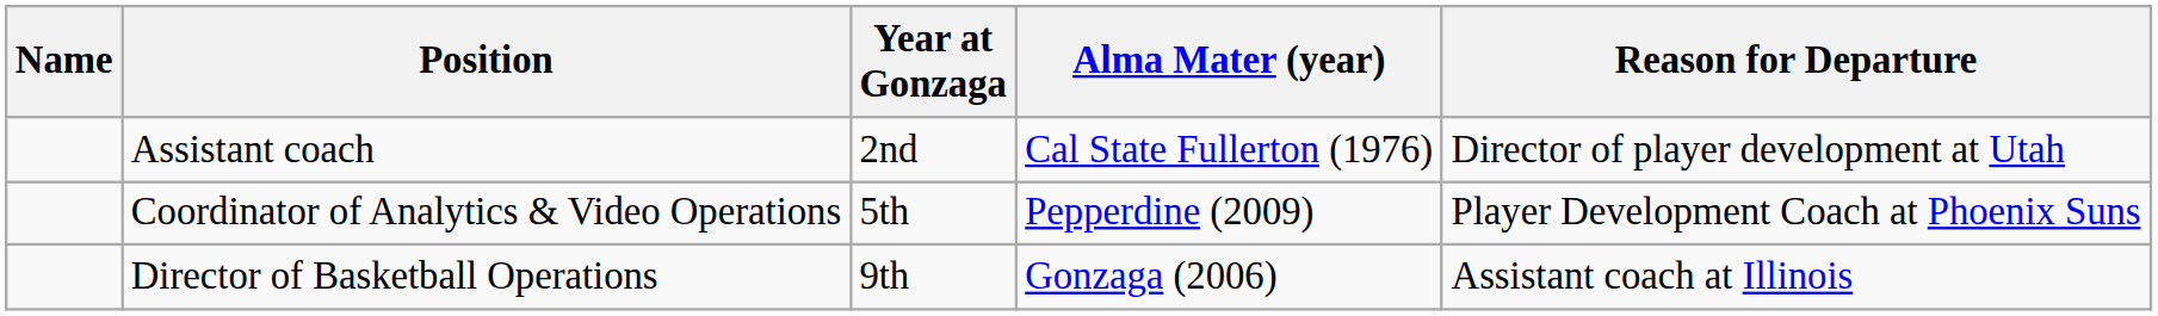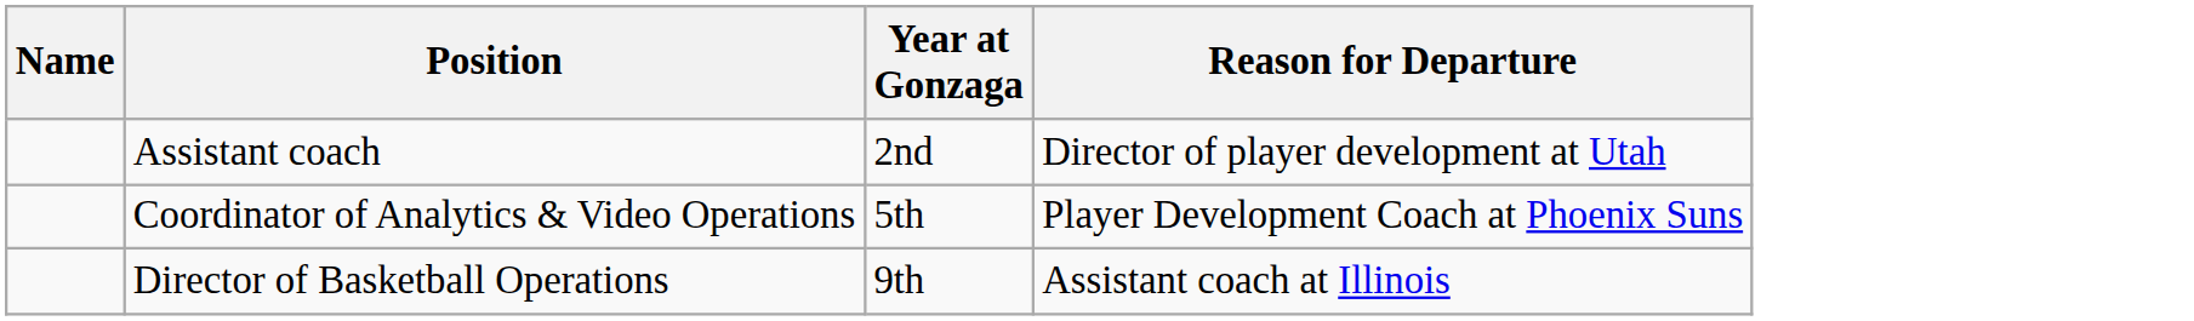- column: Alma Mater (year) | Cal State Fullerton (1976) | Pepperdine (2009) | Gonzaga (2006)
